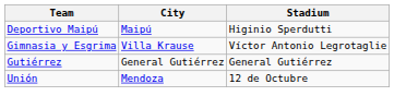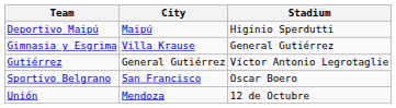Gimnasia y Esgrima | Stadium: Víctor Antonio Legrotaglie -> General Gutiérrez
Gutiérrez | Stadium: General Gutiérrez -> Víctor Antonio Legrotaglie
+ row: Sportivo Belgrano | San Francisco | Oscar Boero
